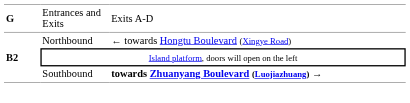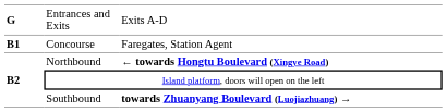+ row: B1 | Concourse | Faregates, Station Agent
Northbound | column 3: normal -> bold
